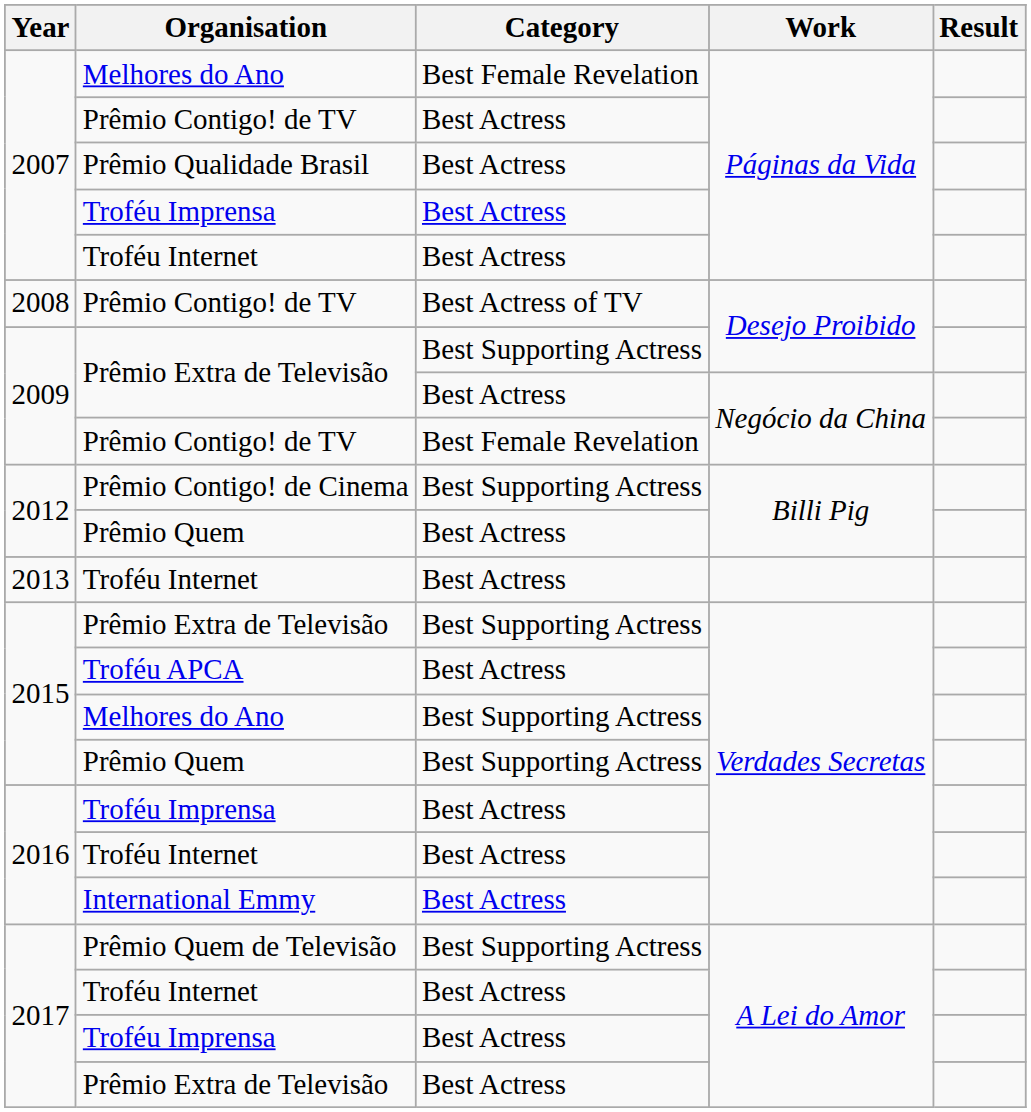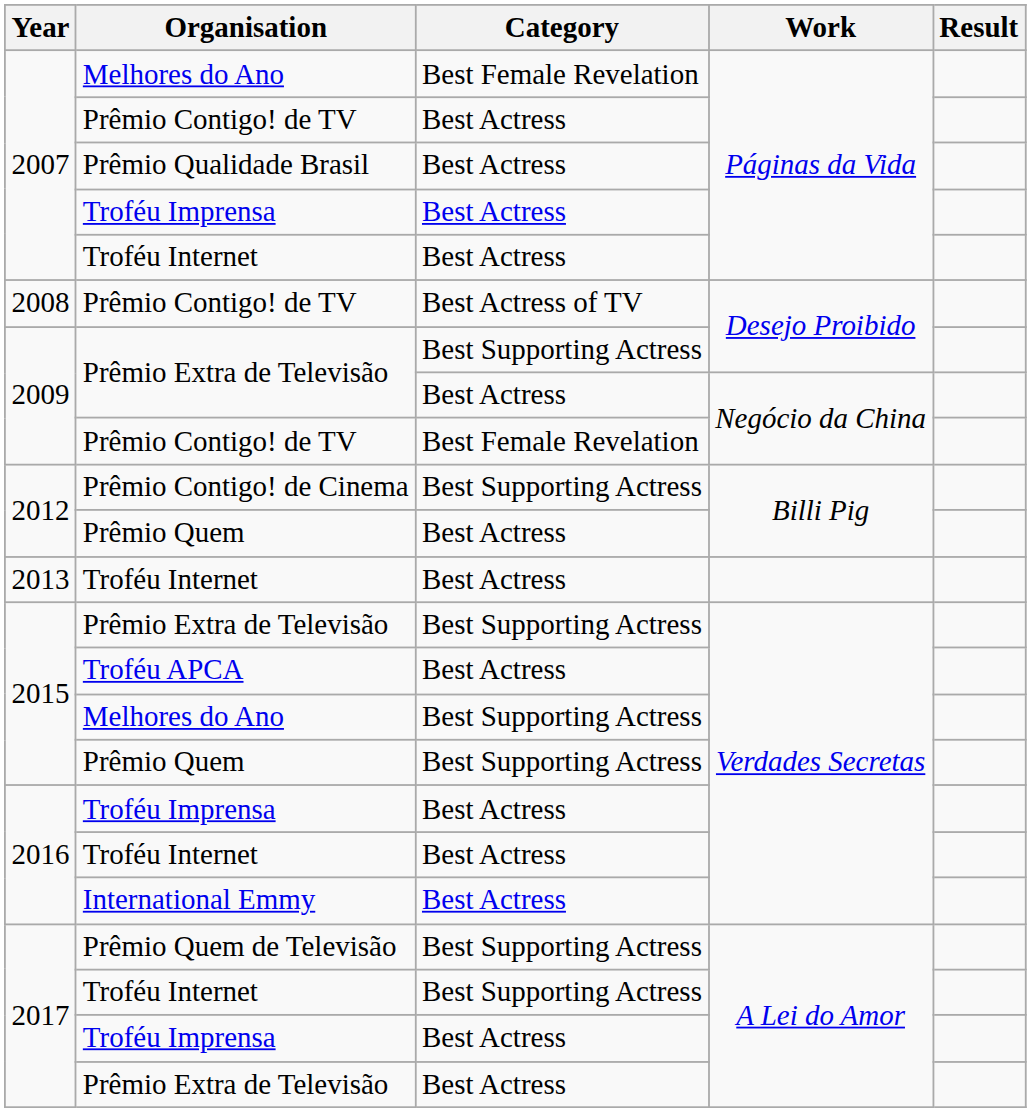Troféu Internet / A Lei do Amor | Category: Best Actress -> Best Supporting Actress
